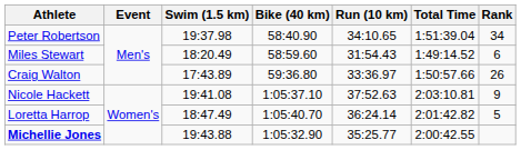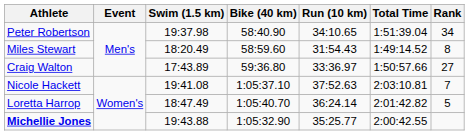Miles Stewart | Rank: 6 -> 8
Craig Walton | Rank: 26 -> 27
Nicole Hackett | Rank: 9 -> 7
